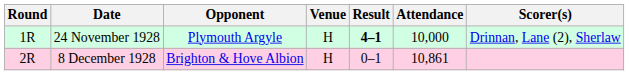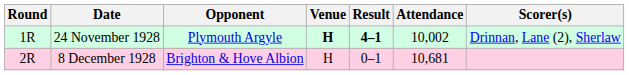24 November 1928 | Venue: normal -> bold
24 November 1928 | Attendance: 10,000 -> 10,002
8 December 1928 | Attendance: 10,861 -> 10,681
